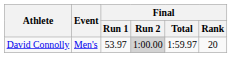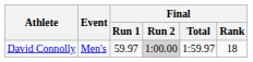David Connolly | Final / Run 1: 53.97 -> 59.97
David Connolly | Final / Rank: 20 -> 18
